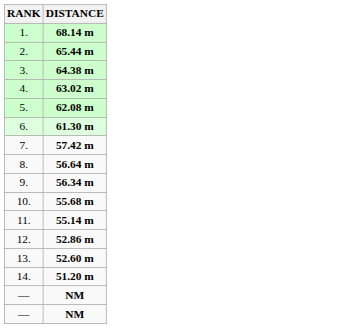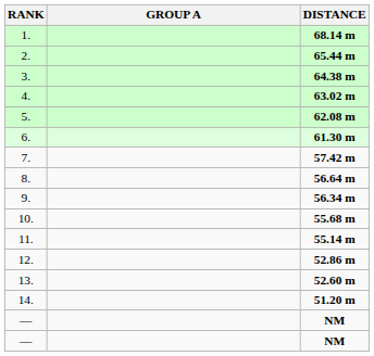+ column: GROUP A
